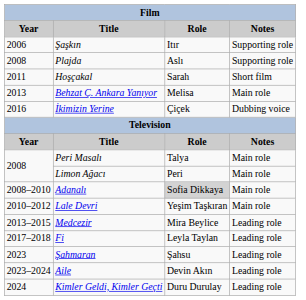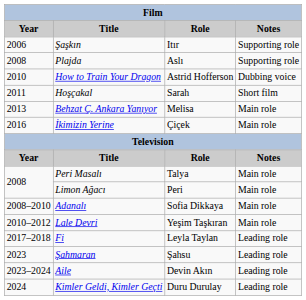+ row: 2010 | How to Train Your Dragon | Astrid Hofferson | Dubbing voice
İkimizin Yerine | Notes: Dubbing voice -> Main role
Adanalı | Role: lightgrey background -> no background
- row: 2013–2015 | Medcezir | Mira Beylice | Leading role
